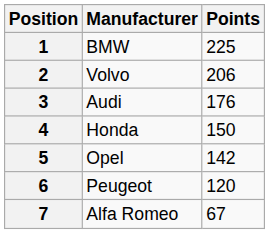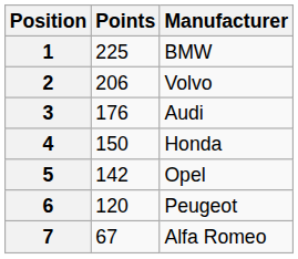columns swapped: Manufacturer <-> Points
